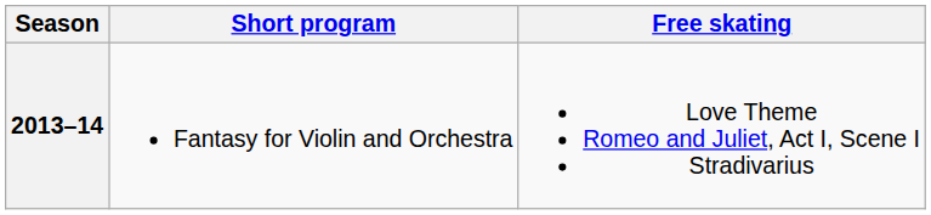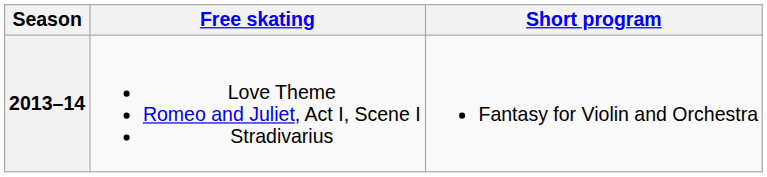columns swapped: Short program <-> Free skating
